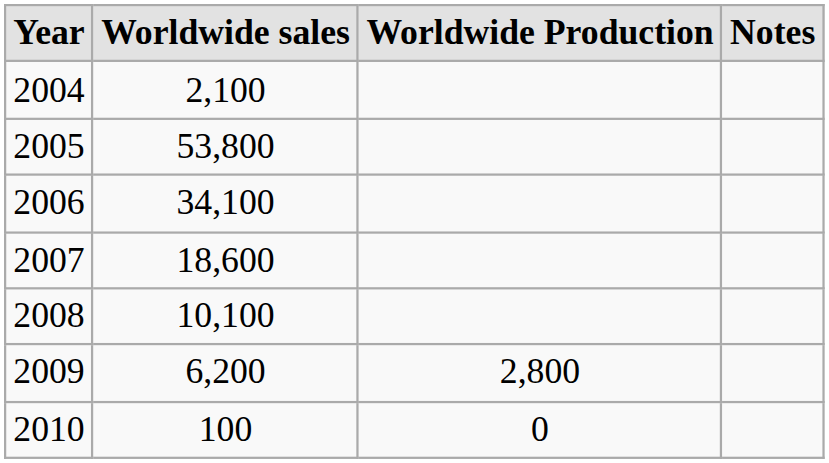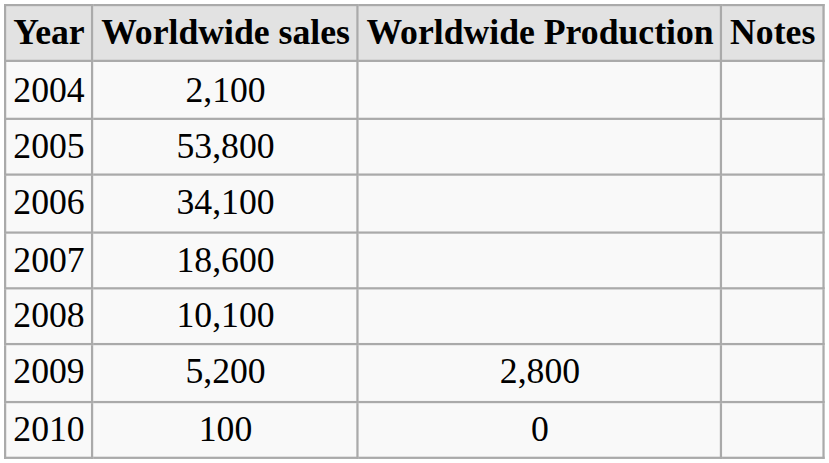2009 | Worldwide sales: 6,200 -> 5,200
